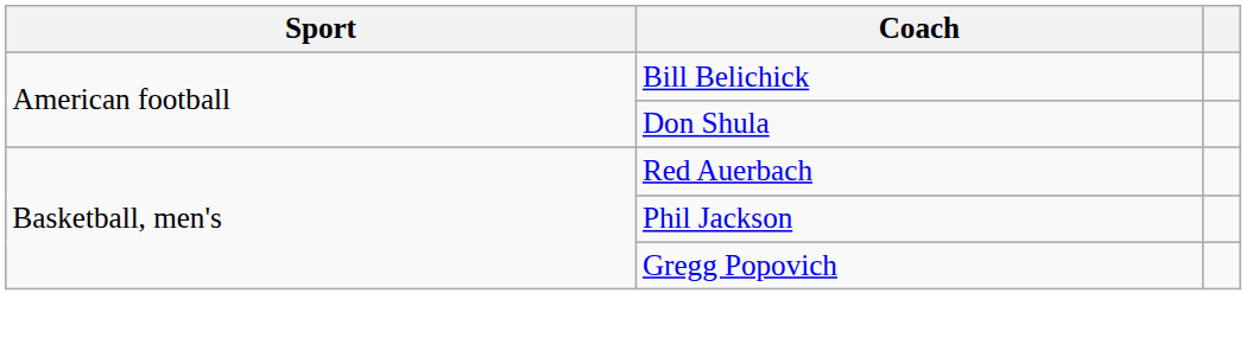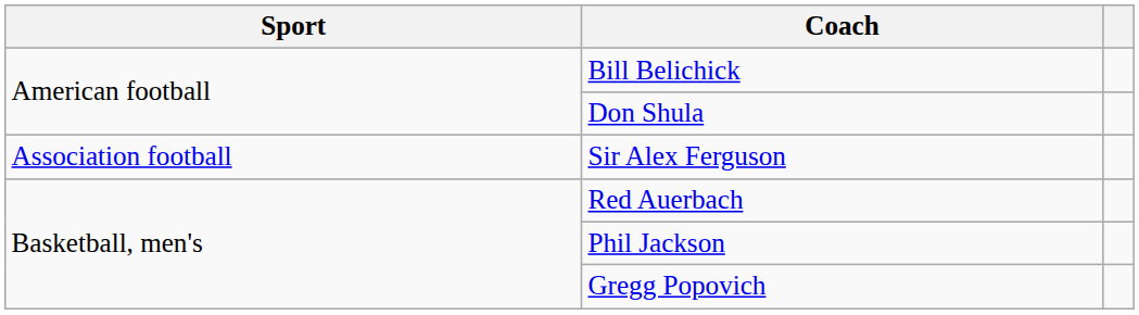+ row: Association football | Sir Alex Ferguson
